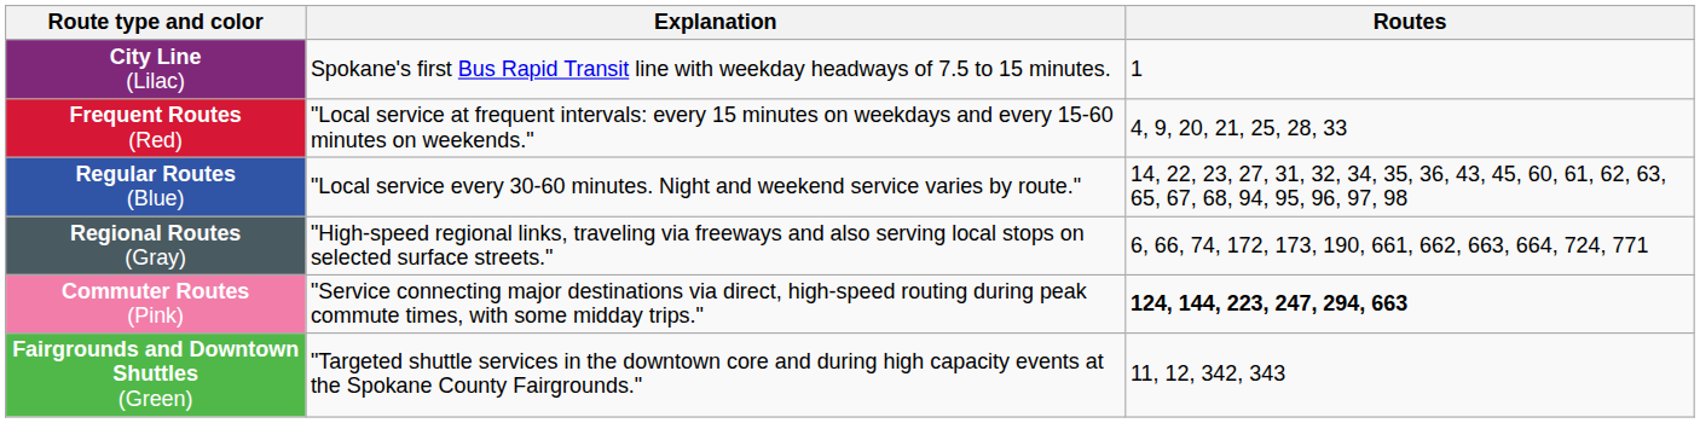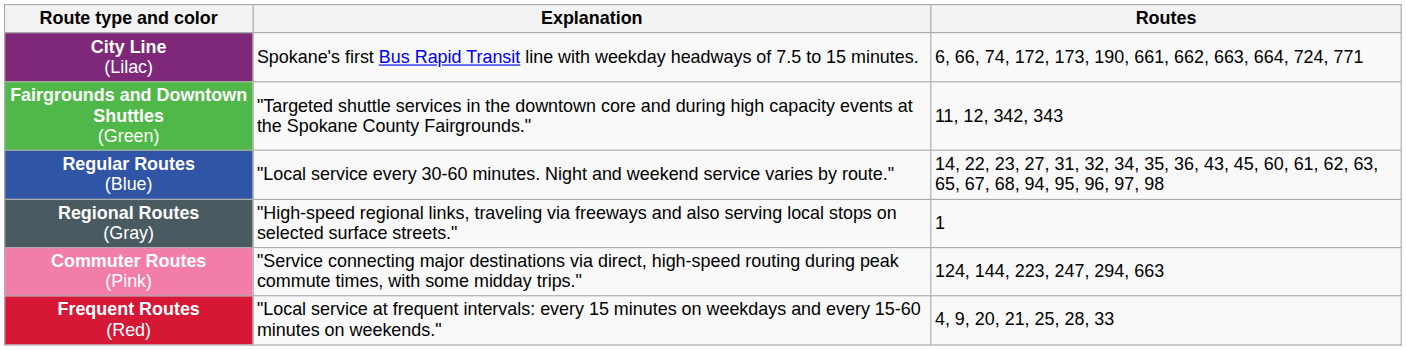City Line (Lilac) | Routes: 1 -> 6, 66, 74, 172, 173, 190, 661, 662, 663, 664, 724, 771
rows swapped: Frequent Routes (Red) <-> Fairgrounds and Downtown Shuttles (Green)
Regional Routes (Gray) | Routes: 6, 66, 74, 172, 173, 190, 661, 662, 663, 664, 724, 771 -> 1
Commuter Routes (Pink) | Routes: bold -> normal
